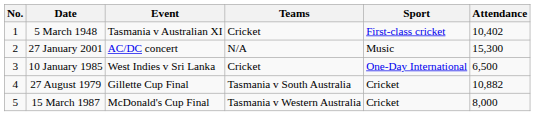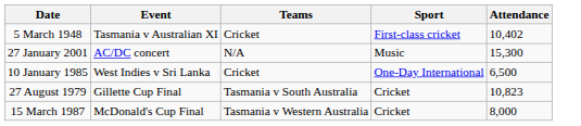- column: No. | 1 | 2 | 3 | 4 | 5
27 August 1979 | Attendance: 10,882 -> 10,823
